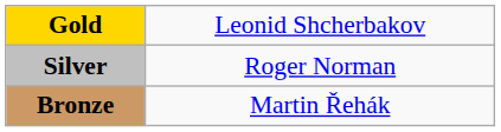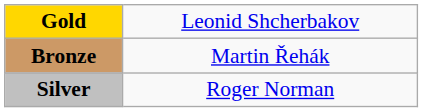rows swapped: Silver <-> Bronze
